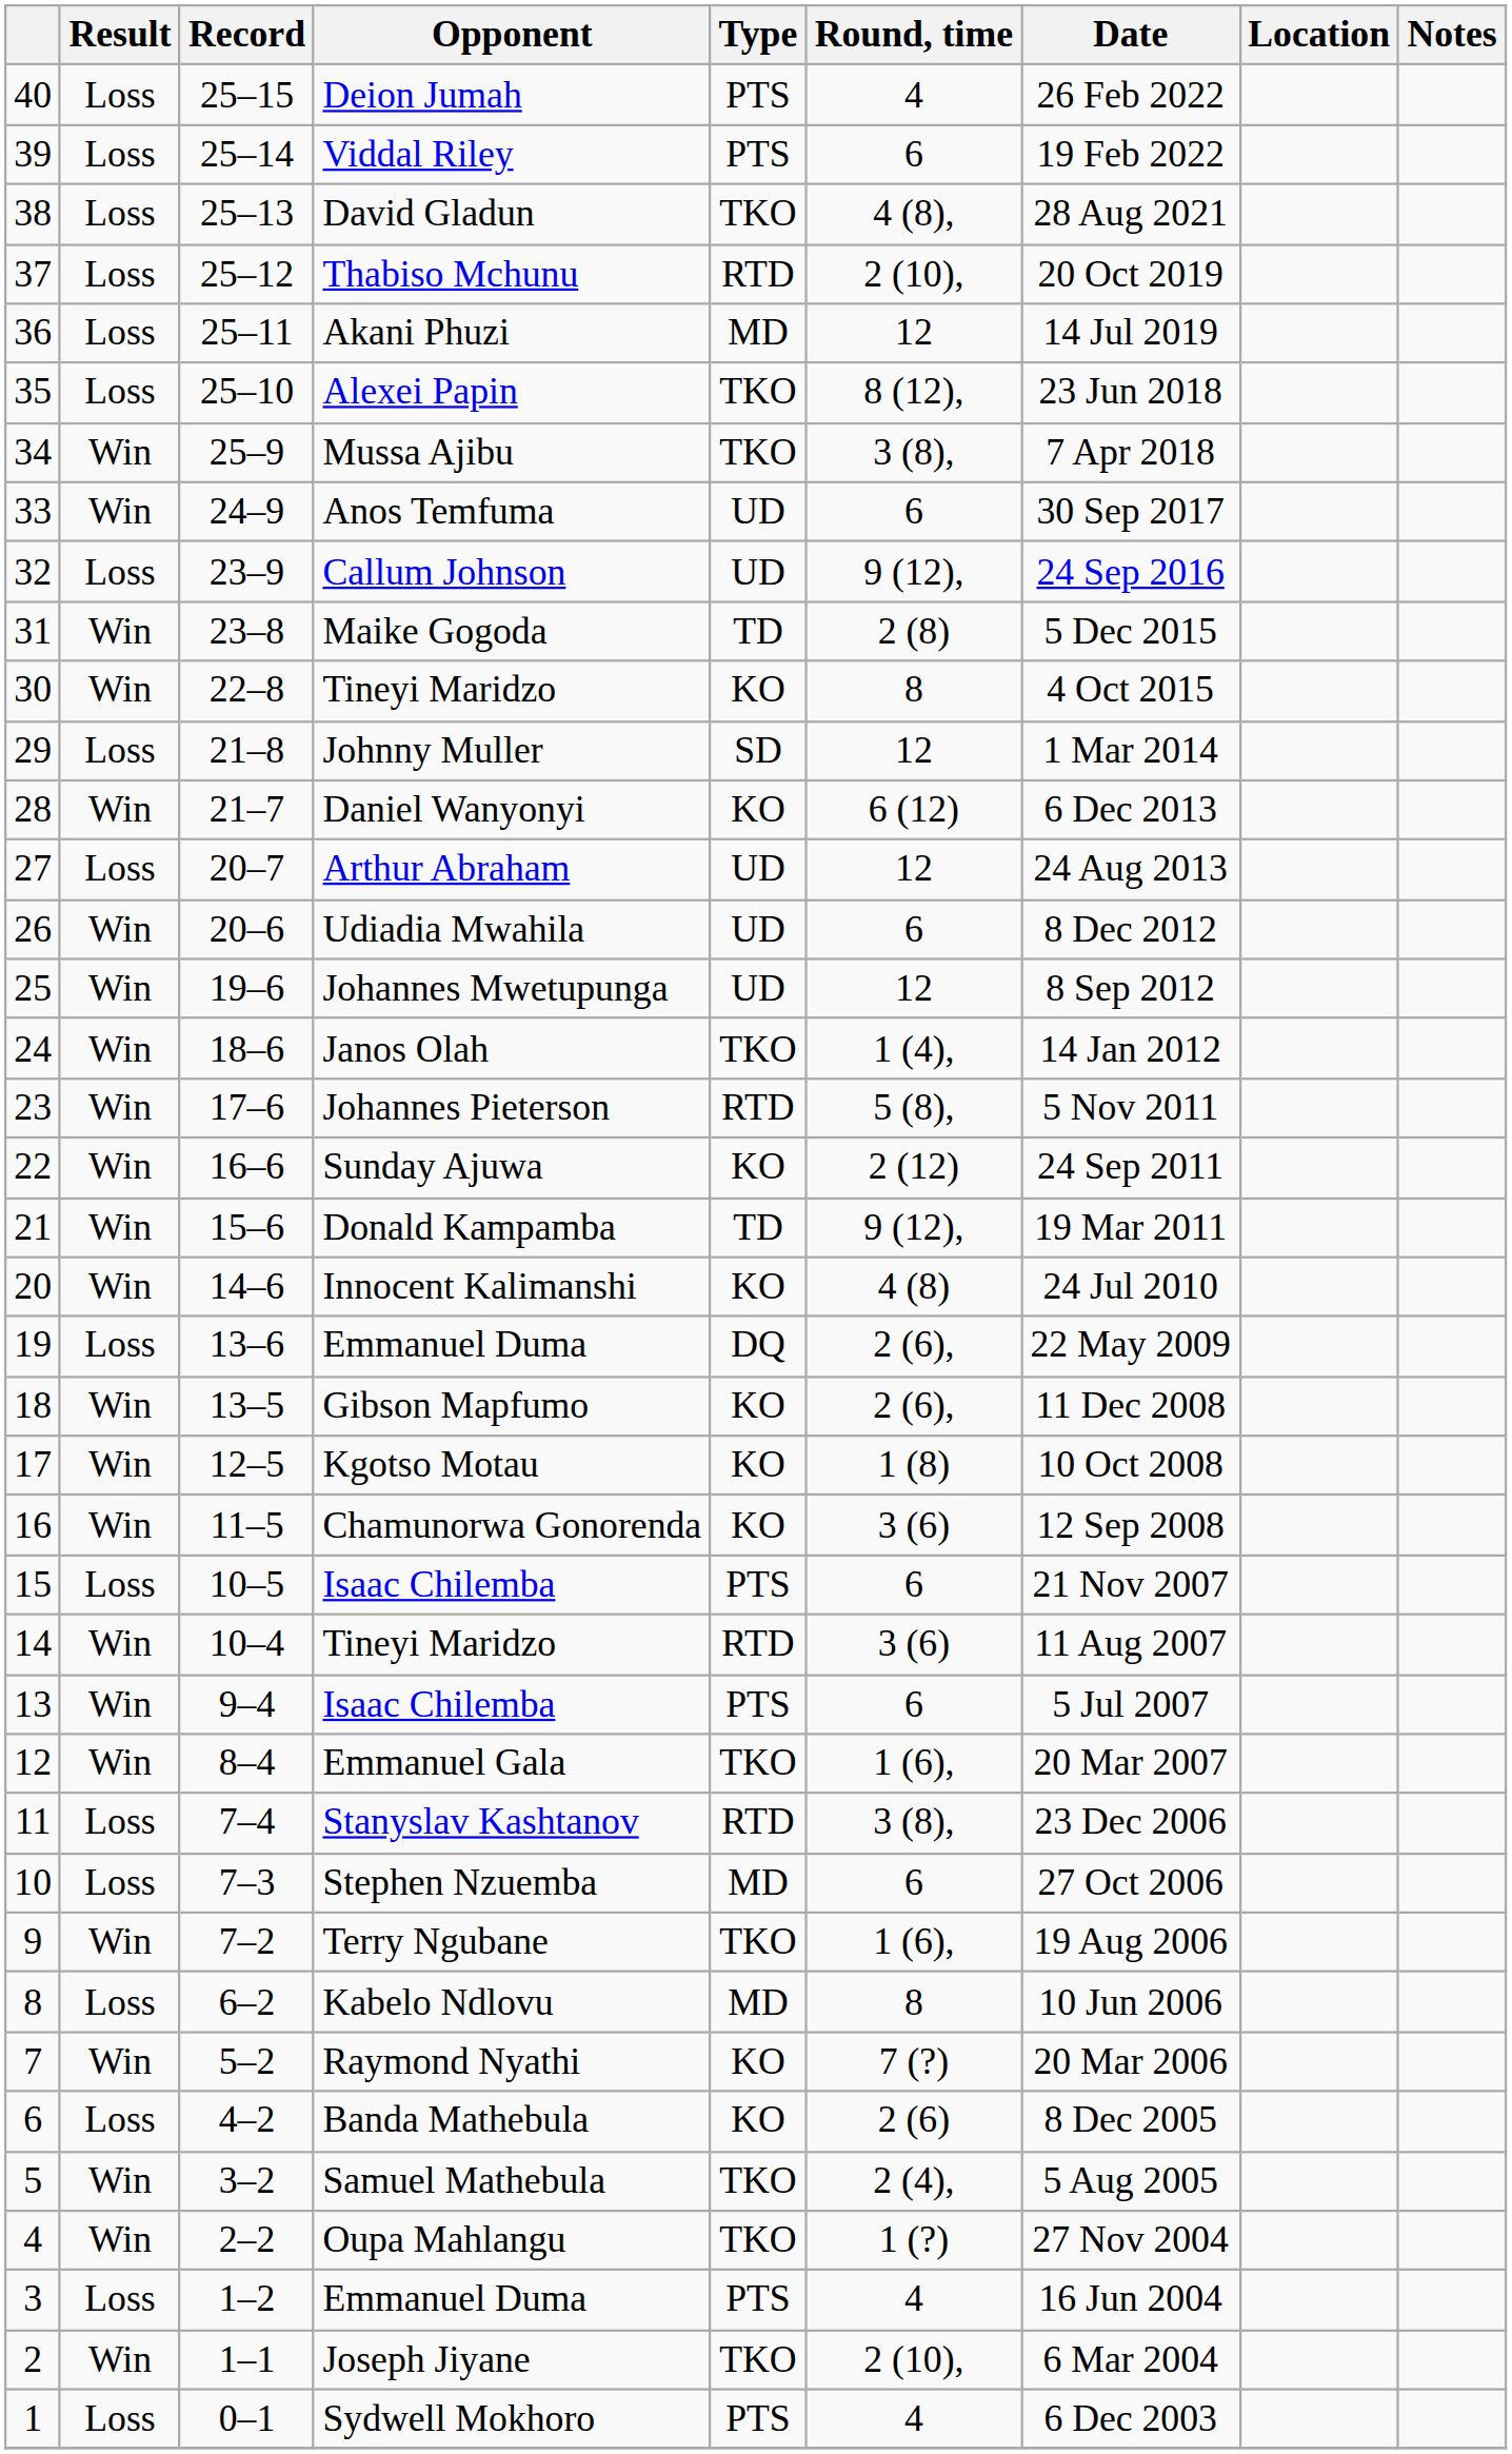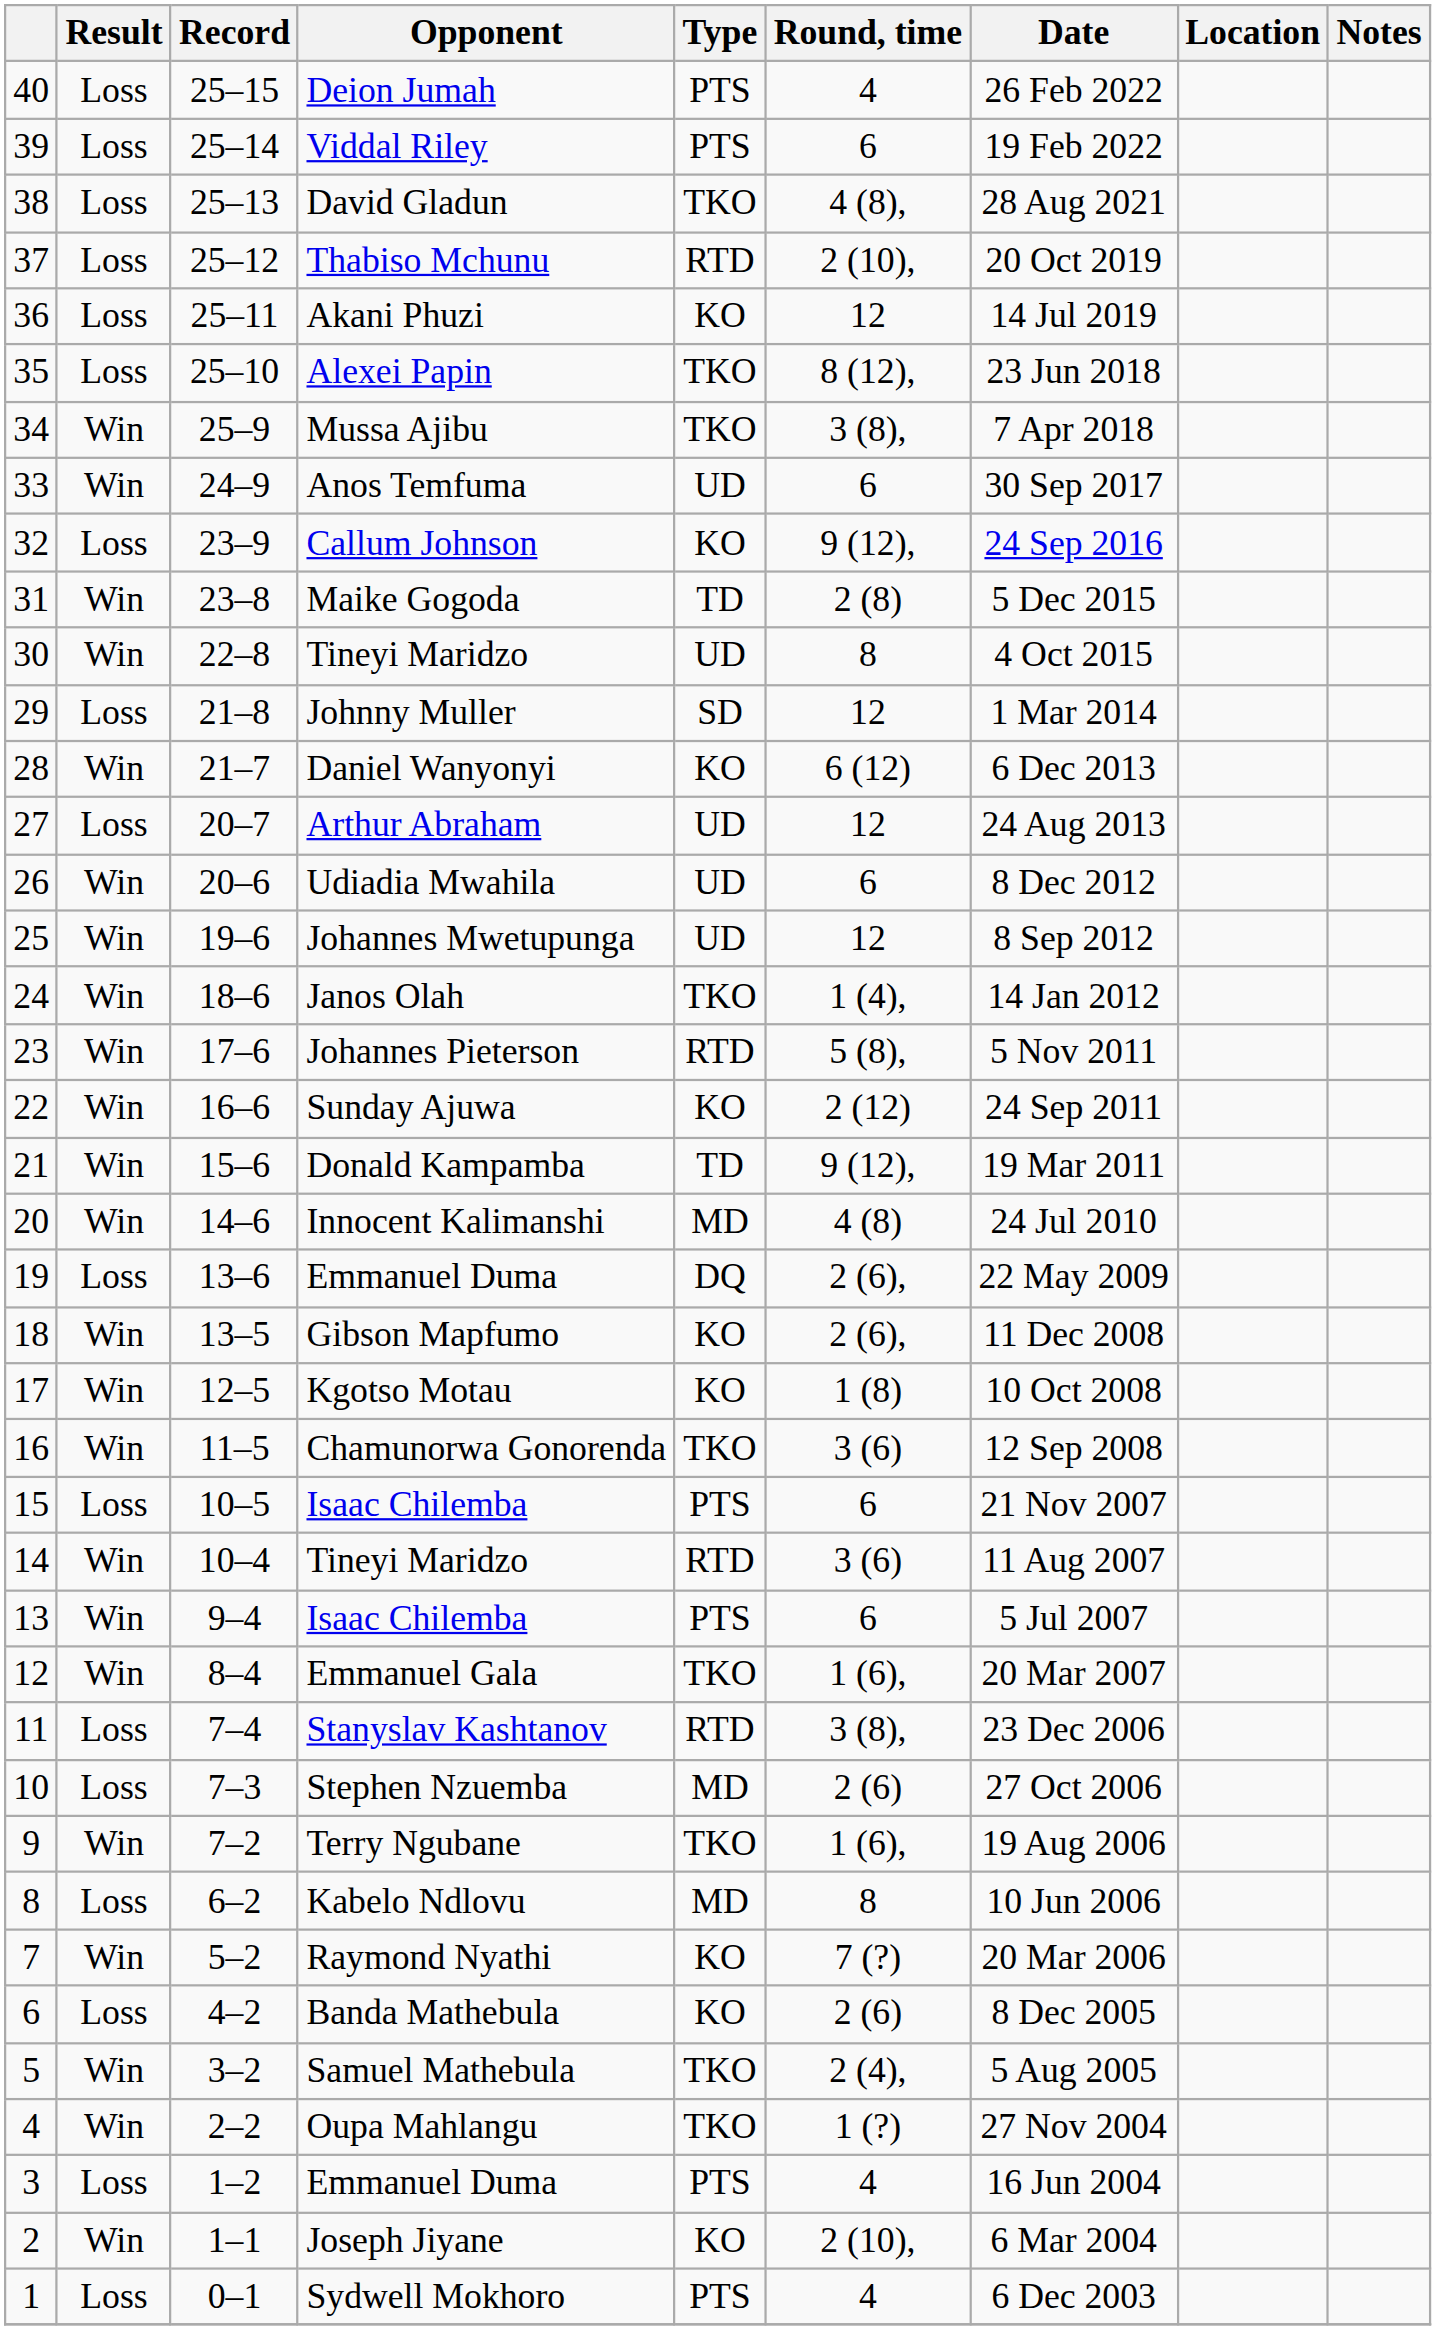Akani Phuzi | Type: MD -> KO
Callum Johnson | Type: UD -> KO
30 / Tineyi Maridzo | Type: KO -> UD
Innocent Kalimanshi | Type: KO -> MD
Chamunorwa Gonorenda | Type: KO -> TKO
Stephen Nzuemba | Round, time: 6 -> 2 (6)
Joseph Jiyane | Type: TKO -> KO
